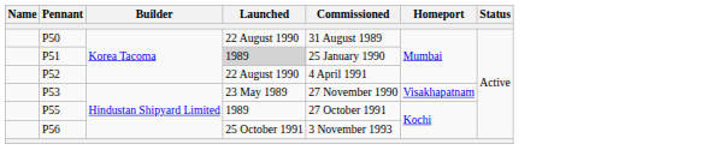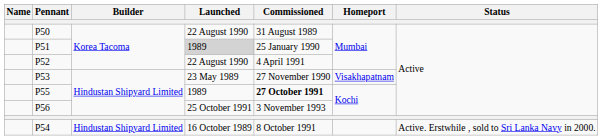P55 | Commissioned: normal -> bold
+ row: P54 | Hindustan Shipyard Limited | 16 October 1989 | 8 October 1991 | Active. Erstwhile , sold to Sri Lanka Navy in 2000.
